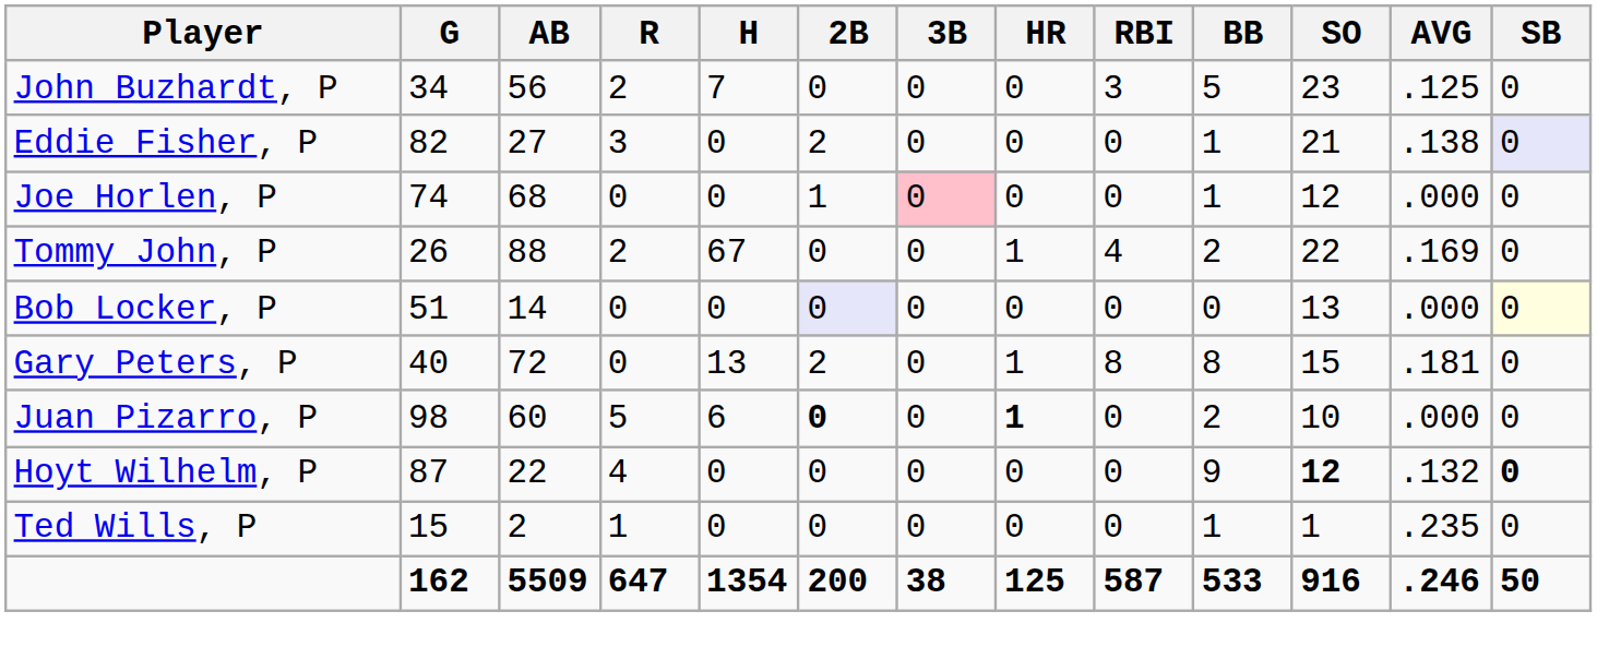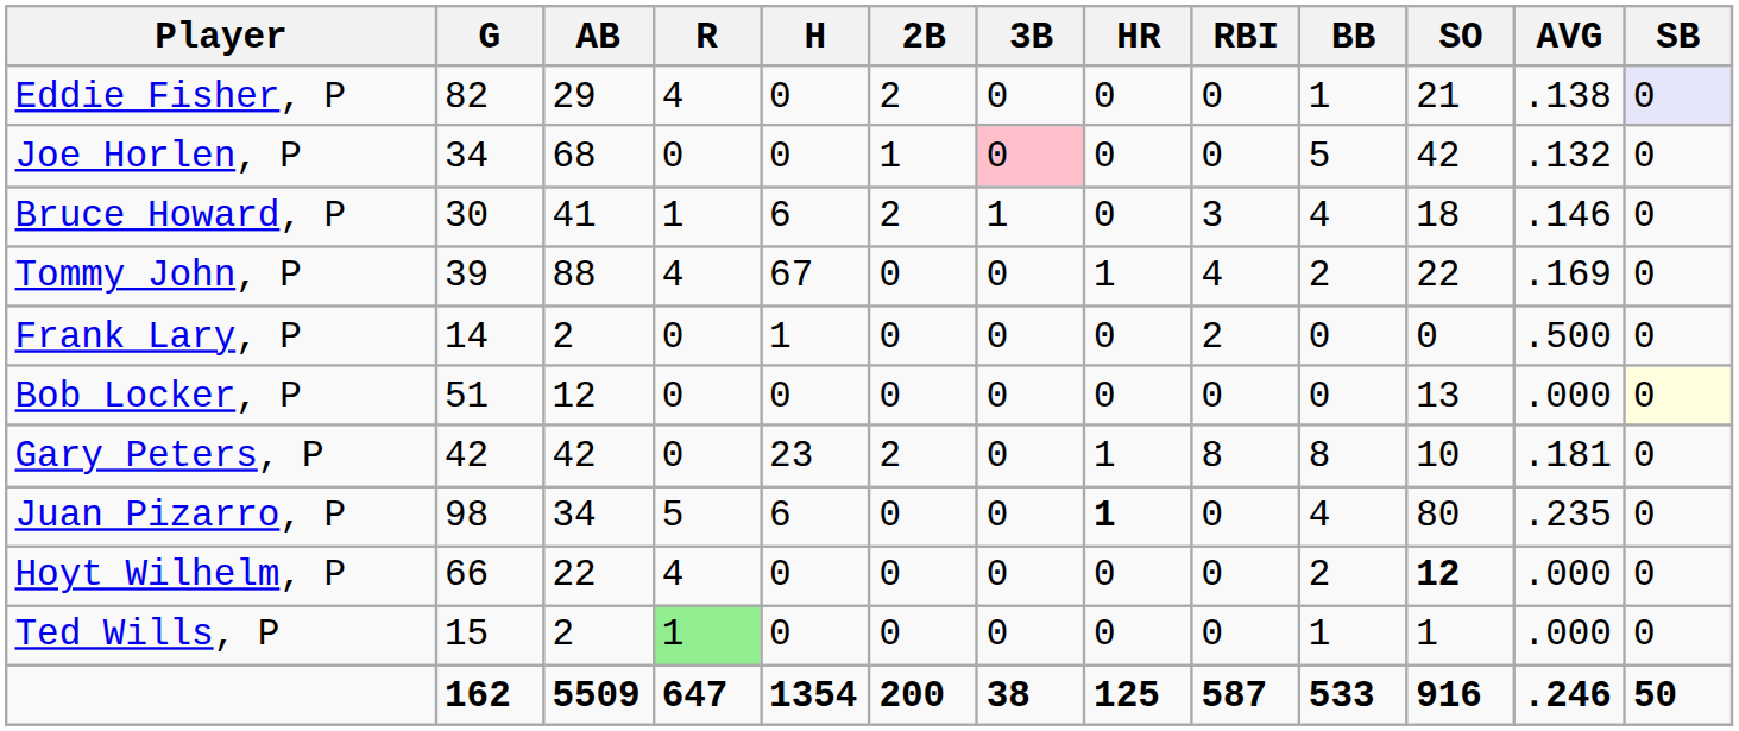- row: John Buzhardt, P | 34 | 56 | 2 | 7 | 0 | 0 | 0 | 3 | 5 | 23 | .125 | 0
Eddie Fisher, P | AB: 27 -> 29
Eddie Fisher, P | R: 3 -> 4
Joe Horlen, P | G: 74 -> 34
Joe Horlen, P | BB: 1 -> 5
Joe Horlen, P | SO: 12 -> 42
Joe Horlen, P | AVG: .000 -> .132
+ row: Bruce Howard, P | 30 | 41 | 1 | 6 | 2 | 1 | 0 | 3 | 4 | 18 | .146 | 0
Tommy John, P | G: 26 -> 39
Tommy John, P | R: 2 -> 4
+ row: Frank Lary, P | 14 | 2 | 0 | 1 | 0 | 0 | 0 | 2 | 0 | 0 | .500 | 0
Bob Locker, P | AB: 14 -> 12
Bob Locker, P | 2B: lavender background -> no background
Gary Peters, P | G: 40 -> 42
Gary Peters, P | AB: 72 -> 42
Gary Peters, P | H: 13 -> 23
Gary Peters, P | SO: 15 -> 10
Juan Pizarro, P | AB: 60 -> 34
Juan Pizarro, P | 2B: bold -> normal
Juan Pizarro, P | BB: 2 -> 4
Juan Pizarro, P | SO: 10 -> 80
Juan Pizarro, P | AVG: .000 -> .235
Hoyt Wilhelm, P | G: 87 -> 66
Hoyt Wilhelm, P | BB: 9 -> 2
Hoyt Wilhelm, P | AVG: .132 -> .000
Hoyt Wilhelm, P | SB: bold -> normal
Ted Wills, P | R: no background -> lightgreen background
Ted Wills, P | AVG: .235 -> .000
